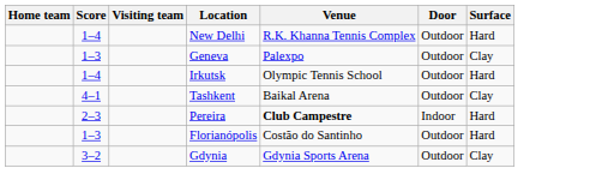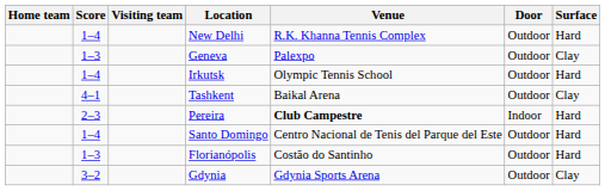+ row: 1–4 | Santo Domingo | Centro Nacional de Tenis del Parque del Este | Outdoor | Hard
